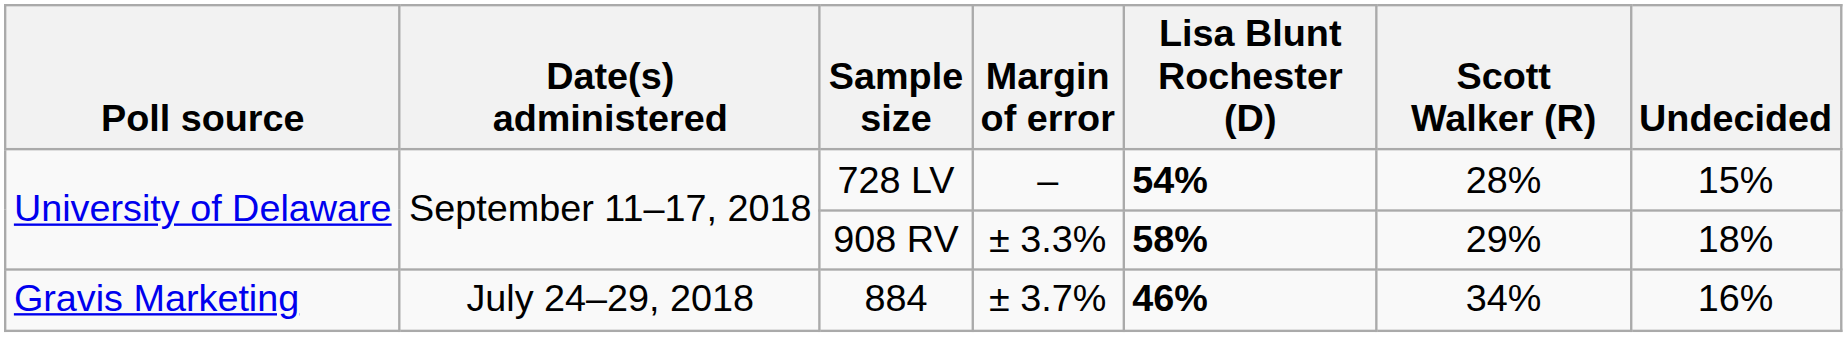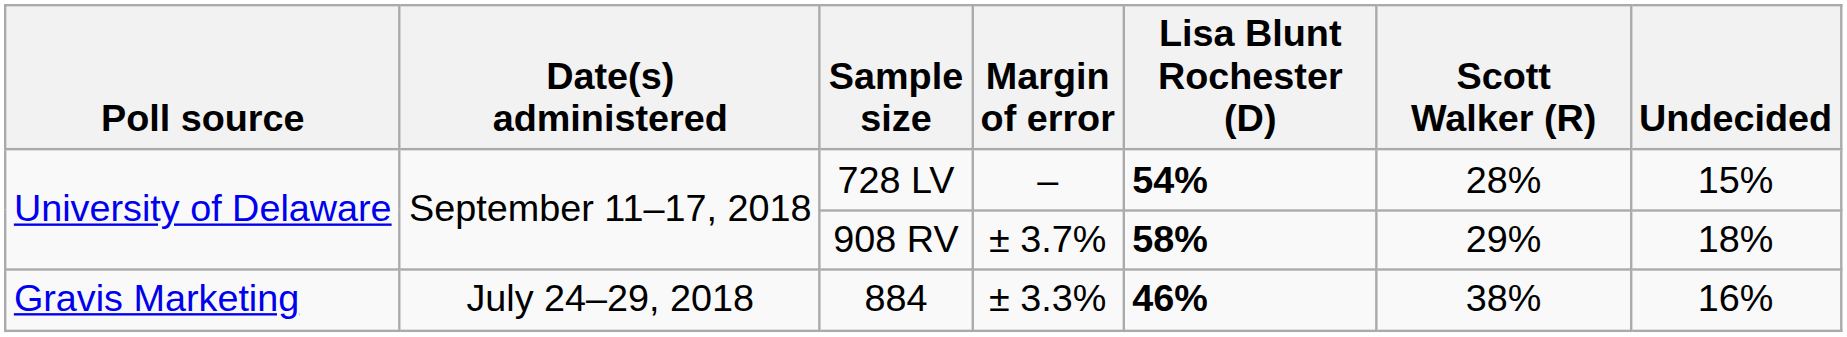908 RV | Margin of error: ± 3.3% -> ± 3.7%
884 | Margin of error: ± 3.7% -> ± 3.3%
884 | Scott Walker (R): 34% -> 38%
